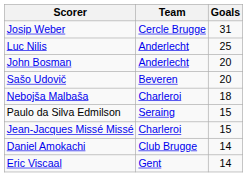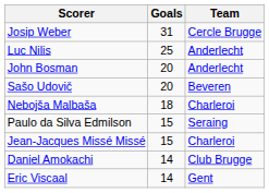columns swapped: Goals <-> Team
